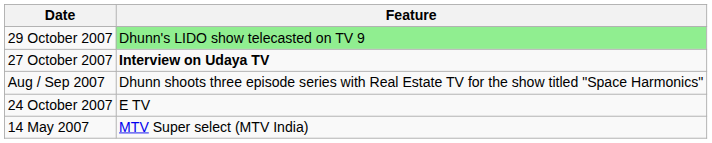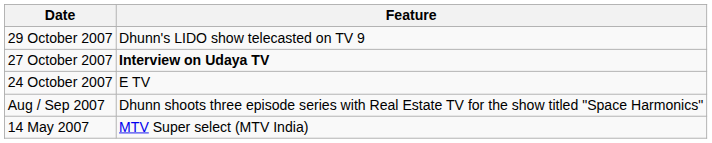29 October 2007 | Feature: lightgreen background -> no background
rows swapped: 24 October 2007 <-> Aug / Sep 2007
